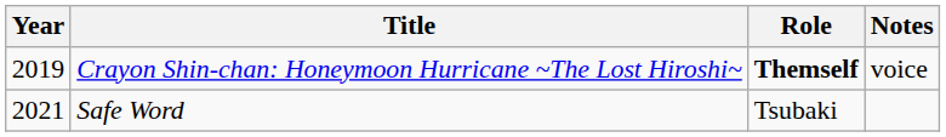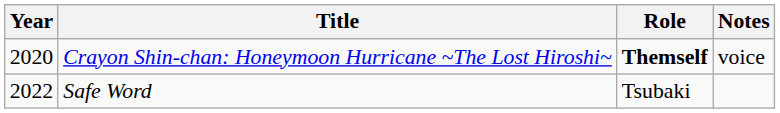Crayon Shin-chan: Honeymoon Hurricane ~The Lost Hiroshi~ | Year: 2019 -> 2020
Safe Word | Year: 2021 -> 2022
